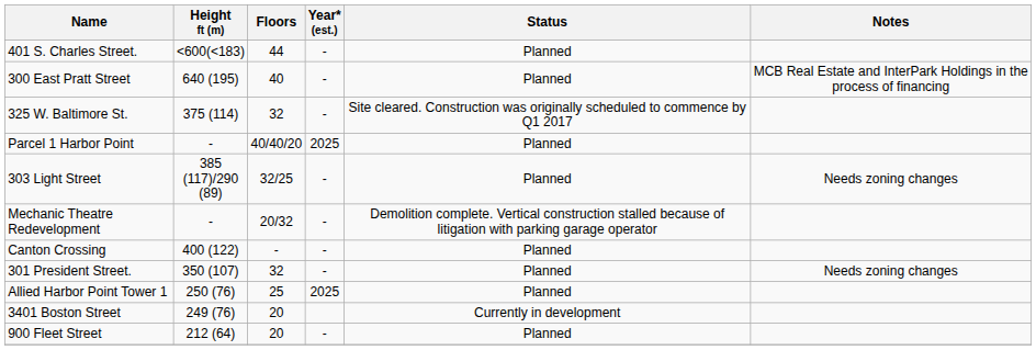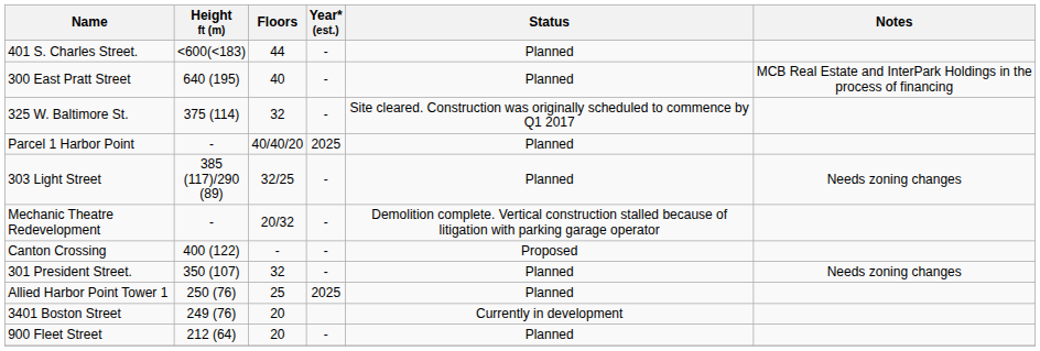Canton Crossing | Status: Planned -> Proposed
